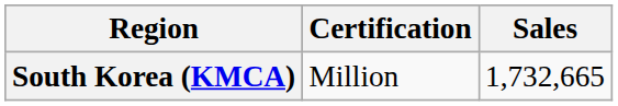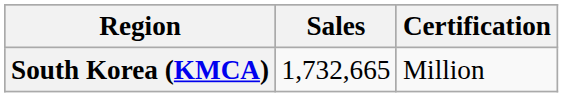columns swapped: Certification <-> Sales
